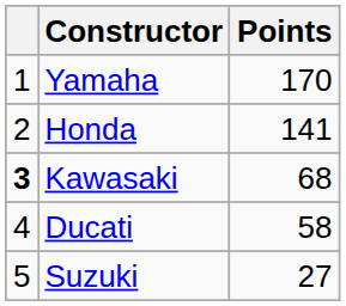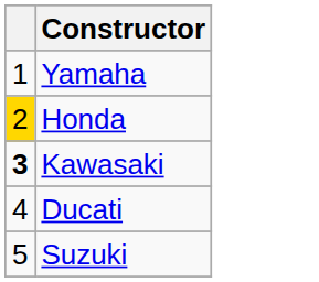- column: Points | 170 | 141 | 68 | 58 | 27
Honda | column 1: no background -> gold background
